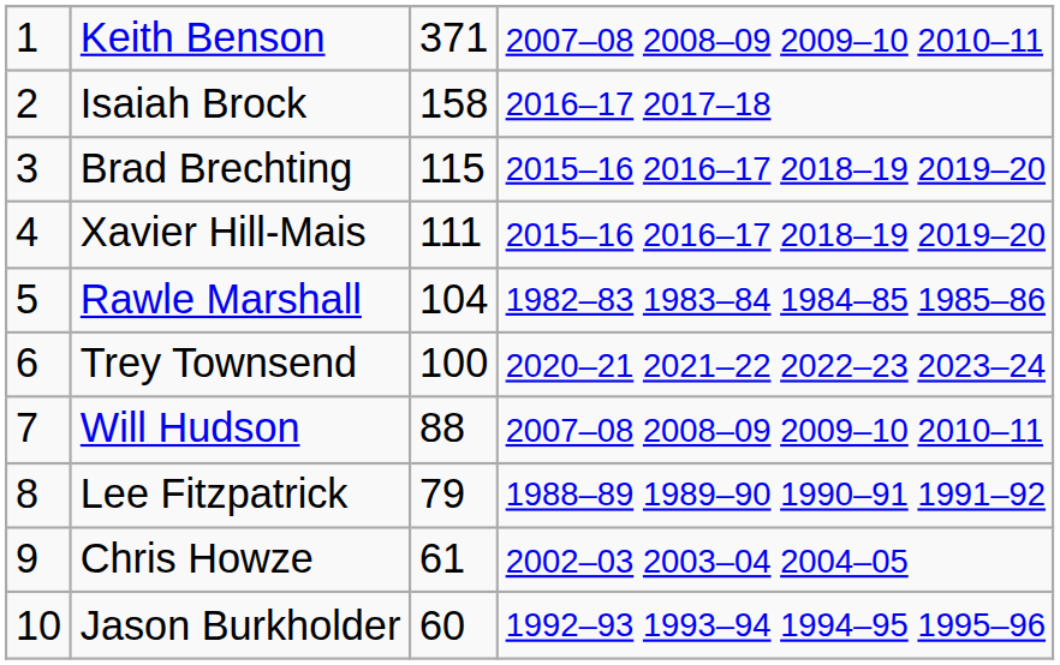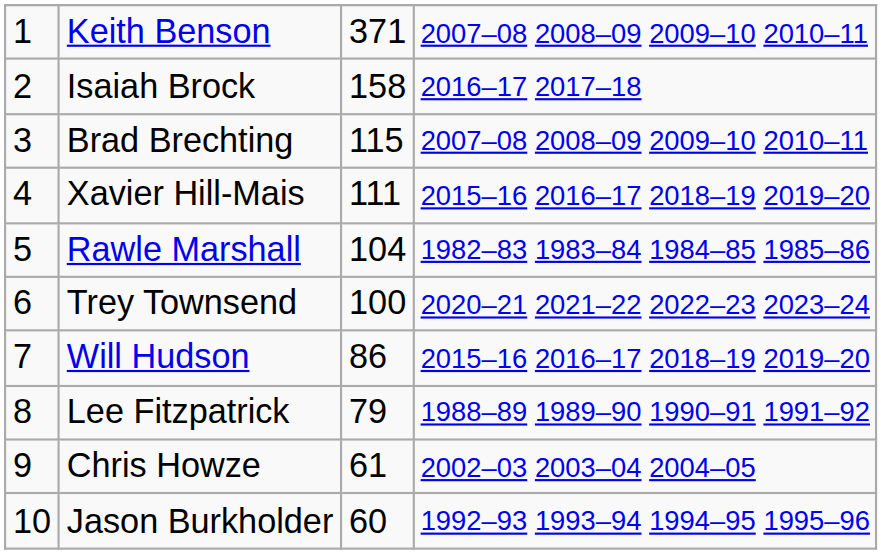Brad Brechting | column 4: 2015–16 2016–17 2018–19 2019–20 -> 2007–08 2008–09 2009–10 2010–11
Will Hudson | column 3: 88 -> 86
Will Hudson | column 4: 2007–08 2008–09 2009–10 2010–11 -> 2015–16 2016–17 2018–19 2019–20
